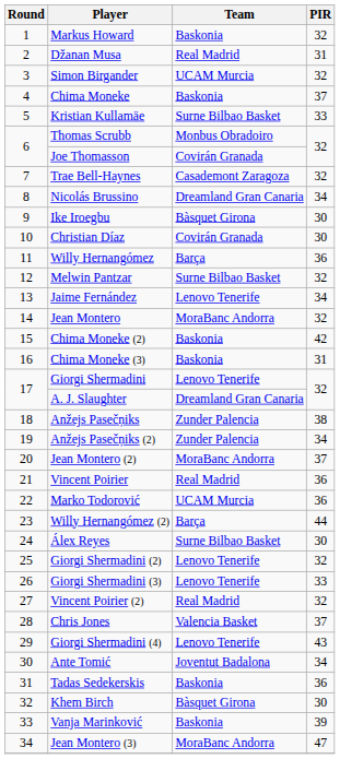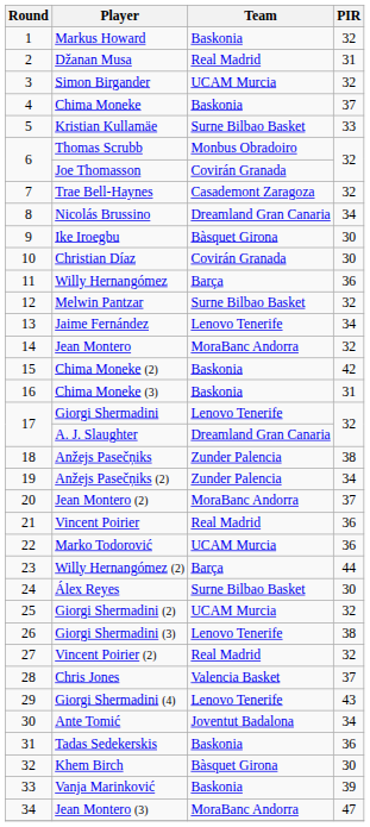Giorgi Shermadini (2) | Team: Lenovo Tenerife -> UCAM Murcia
Giorgi Shermadini (3) | PIR: 33 -> 38
